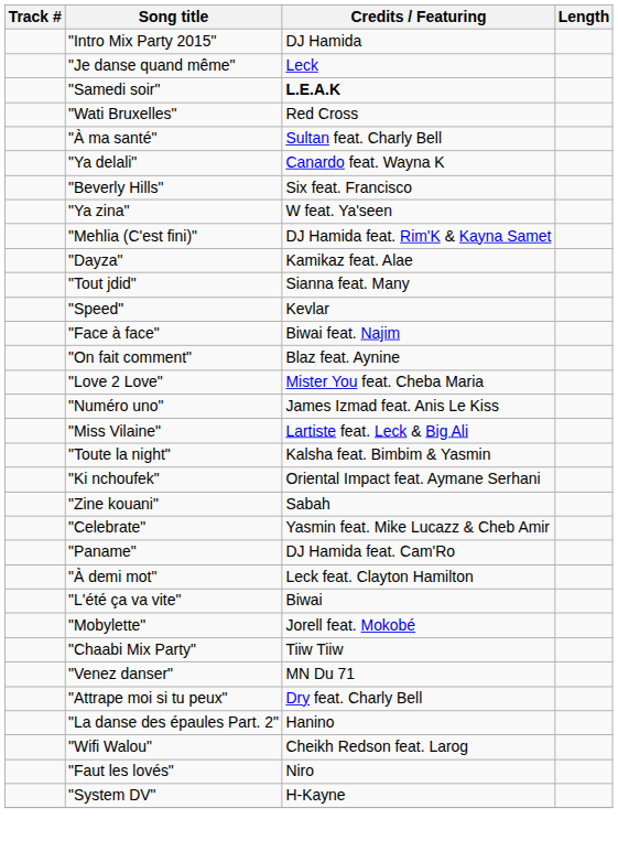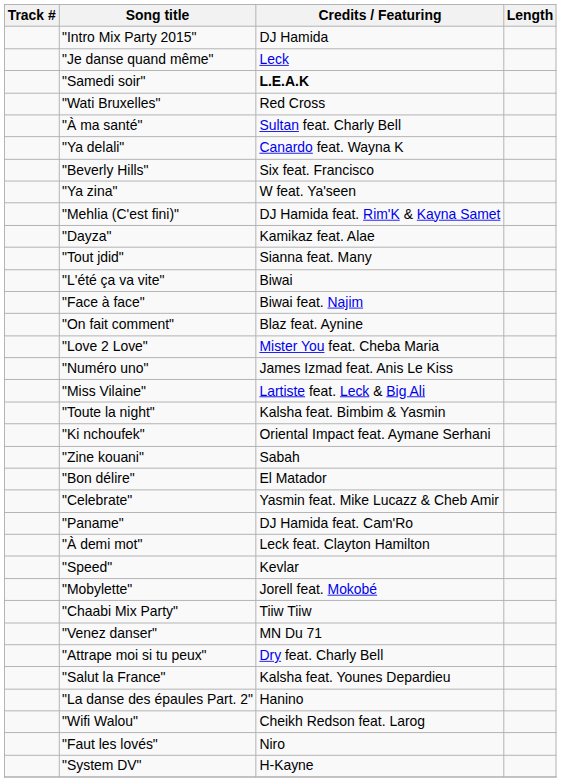rows swapped: "Speed" <-> "L'été ça va vite"
+ row: "Bon délire" | El Matador
+ row: "Salut la France" | Kalsha feat. Younes Depardieu
